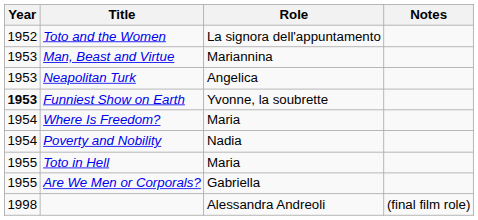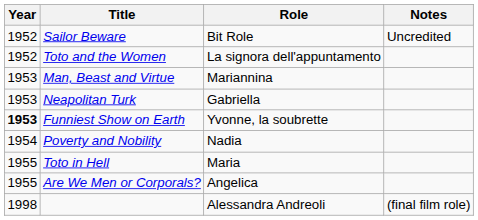+ row: 1952 | Sailor Beware | Bit Role | Uncredited
Neapolitan Turk | Role: Angelica -> Gabriella
- row: 1954 | Where Is Freedom? | Maria
Are We Men or Corporals? | Role: Gabriella -> Angelica
